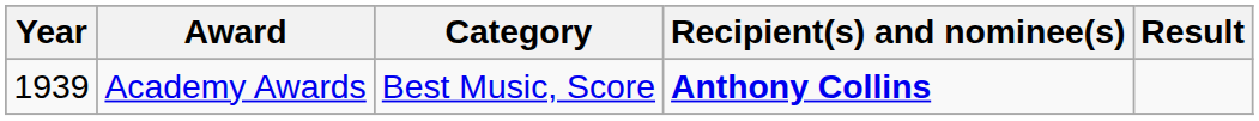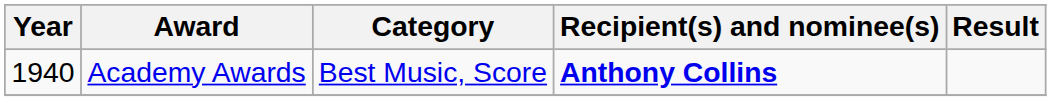Academy Awards | Year: 1939 -> 1940
